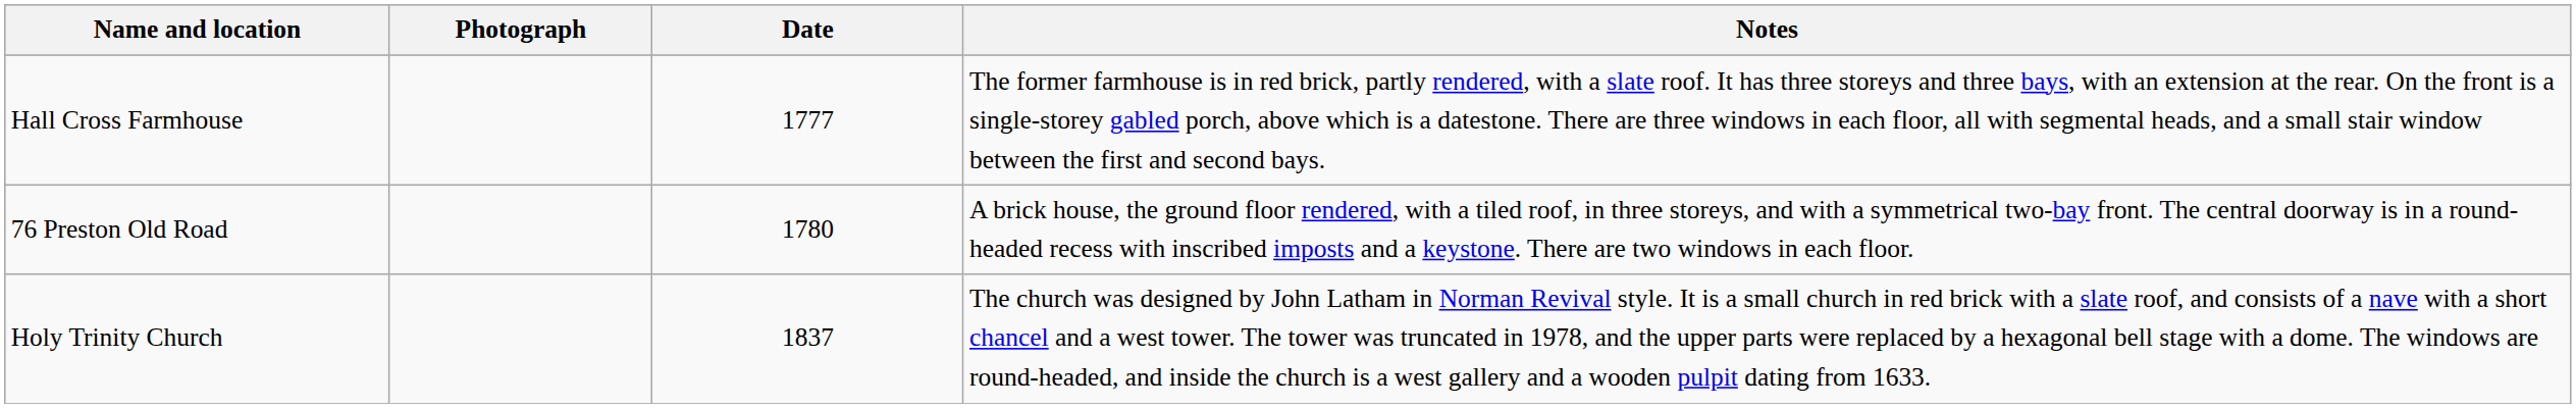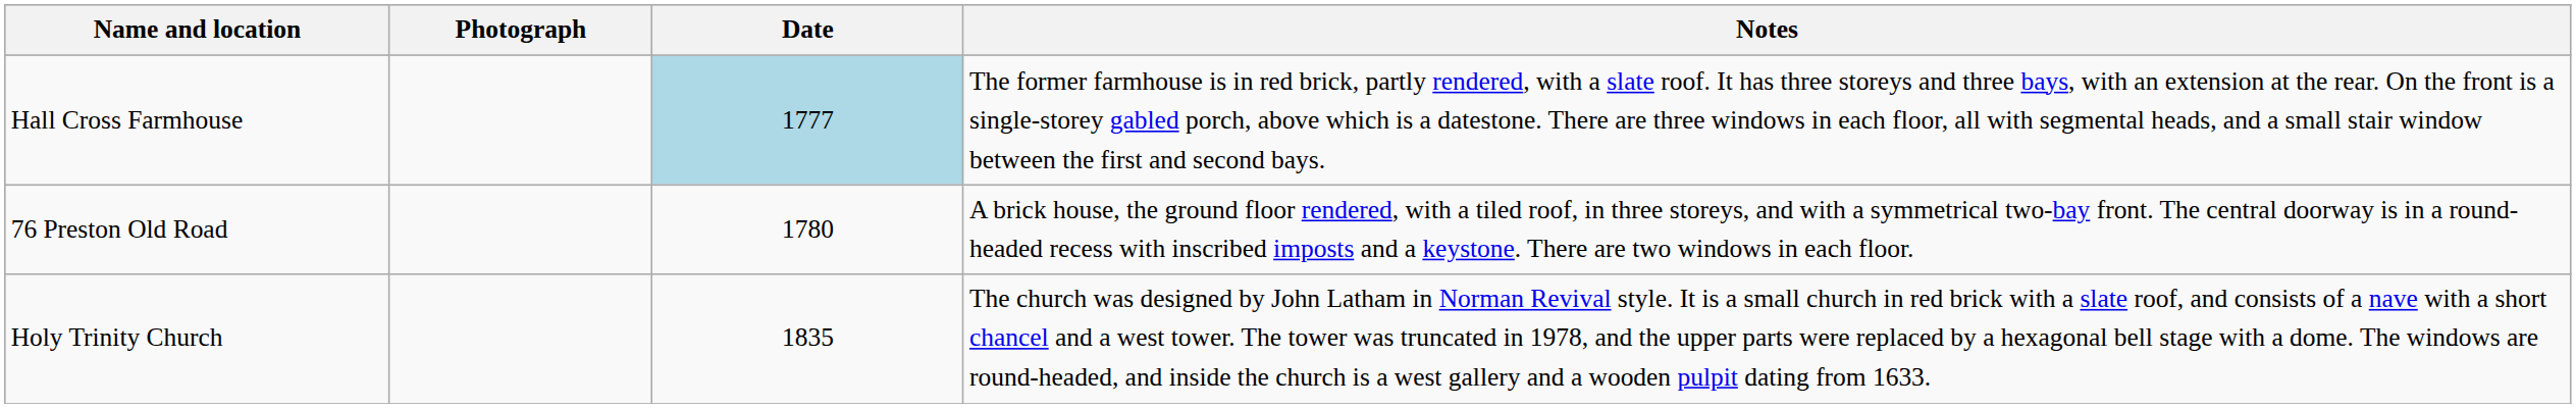Hall Cross Farmhouse | Date: no background -> lightblue background
Holy Trinity Church | Date: 1837 -> 1835
